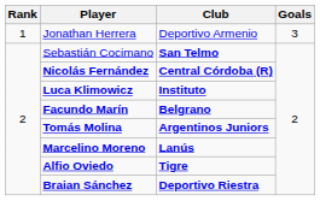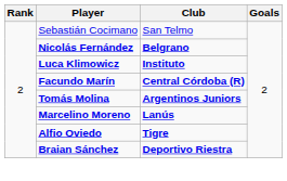- row: 1 | Jonathan Herrera | Deportivo Armenio | 3
Sebastián Cocimano | Club: bold -> normal
Nicolás Fernández | Club: Central Córdoba (R) -> Belgrano
Facundo Marín | Club: Belgrano -> Central Córdoba (R)
